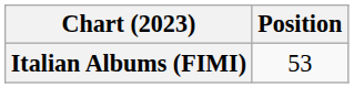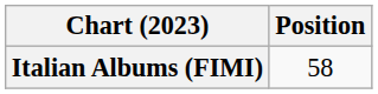Italian Albums (FIMI) | Position: 53 -> 58
